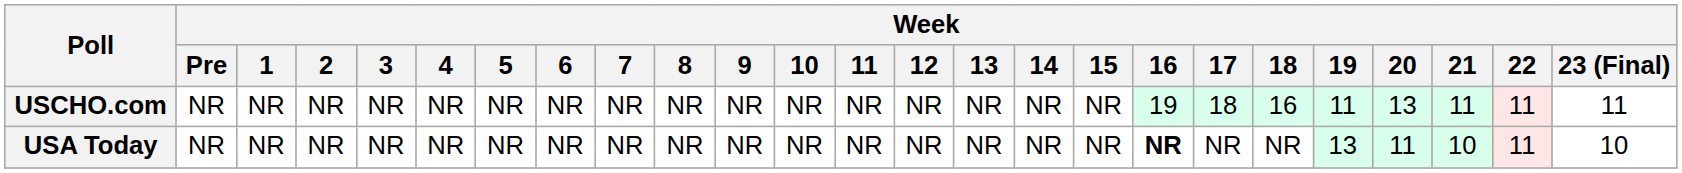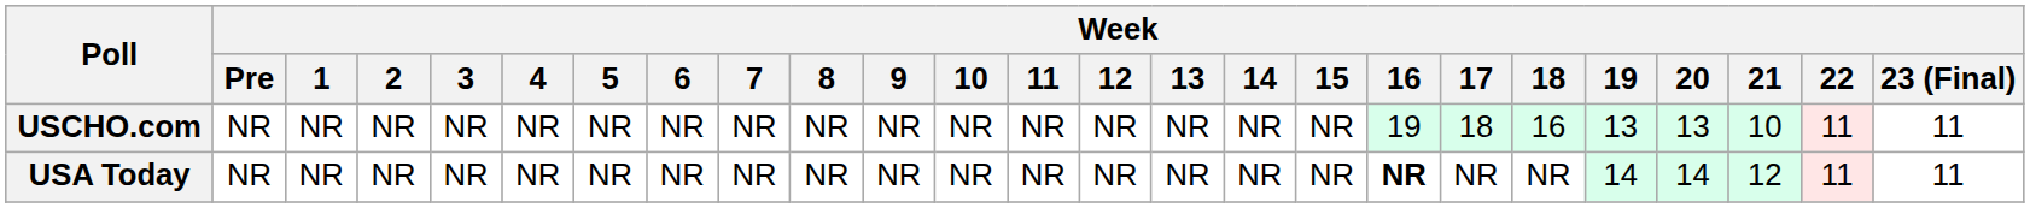USCHO.com | Week / 19: 11 -> 13
USCHO.com | Week / 21: 11 -> 10
USA Today | Week / 19: 13 -> 14
USA Today | Week / 20: 11 -> 14
USA Today | Week / 21: 10 -> 12
USA Today | Week / 23 (Final): 10 -> 11
